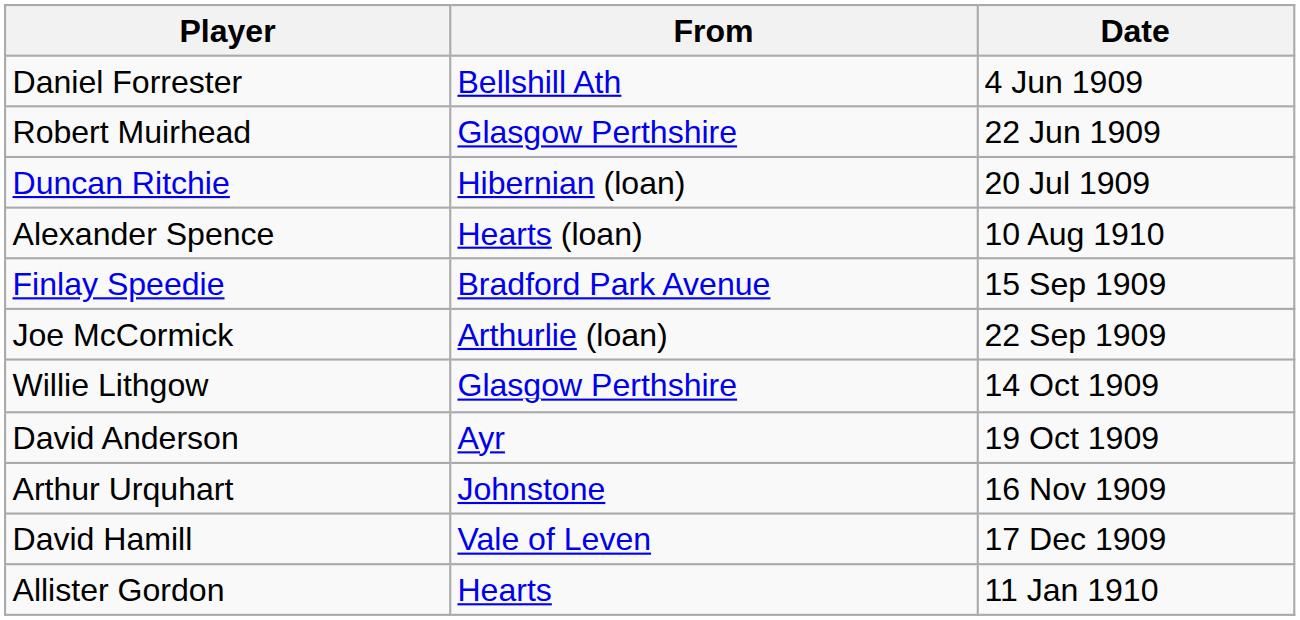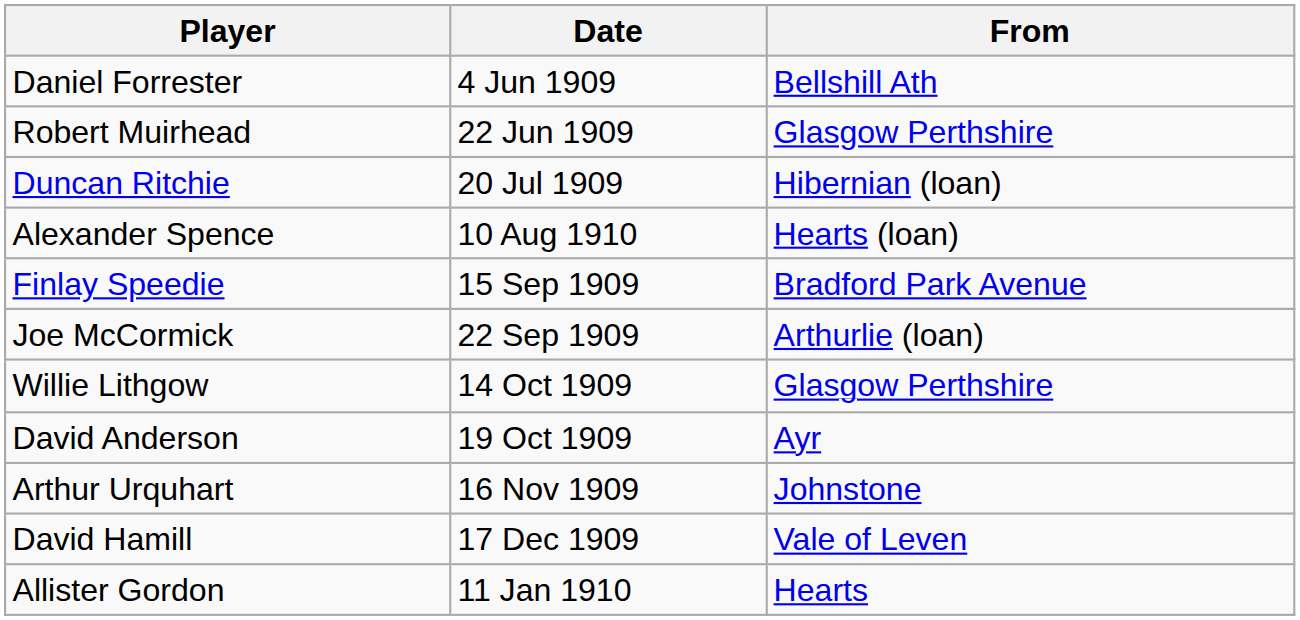columns swapped: From <-> Date
